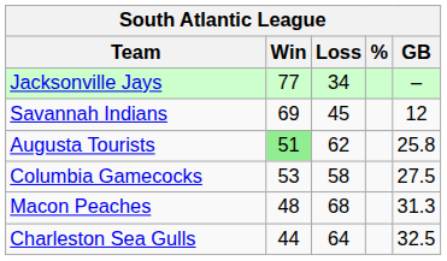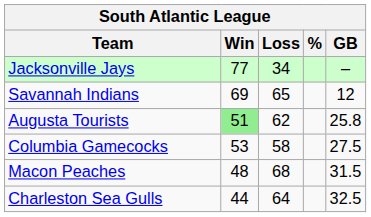Savannah Indians | Loss: 45 -> 65
Macon Peaches | GB: 31.3 -> 31.5
